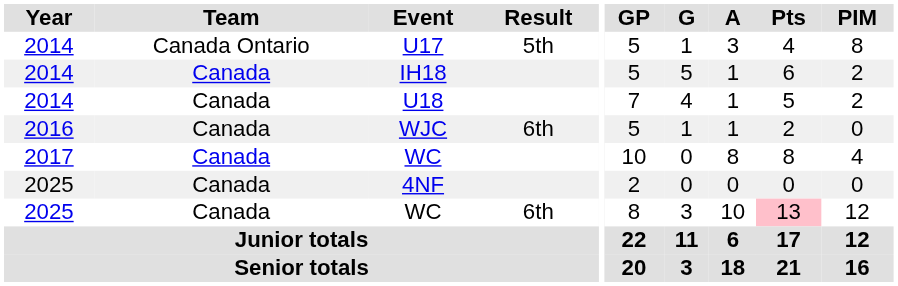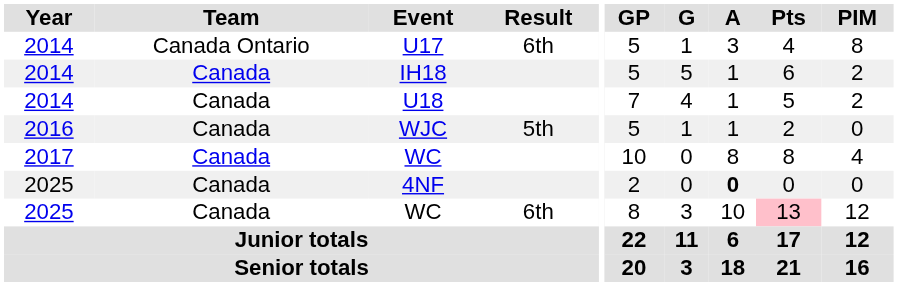U17 | Result: 5th -> 6th
WJC | Result: 6th -> 5th
4NF | A: normal -> bold
